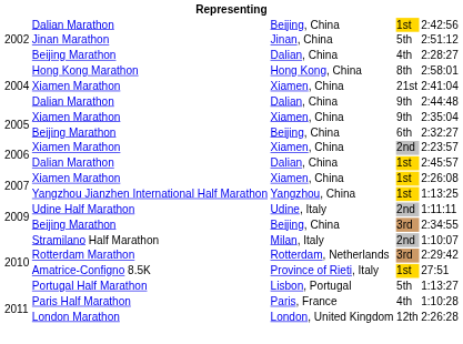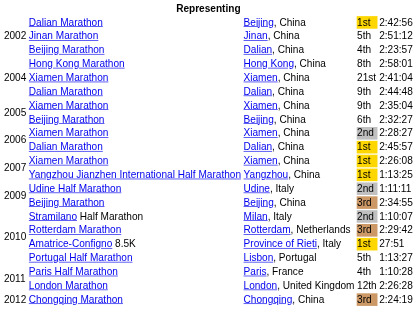2002 / Beijing Marathon | column 5: 2:28:27 -> 2:23:57
2006 / Xiamen Marathon | column 5: 2:23:57 -> 2:28:27
+ row: 2012 | Chongqing Marathon | Chongqing, China | 3rd | 2:24:19
